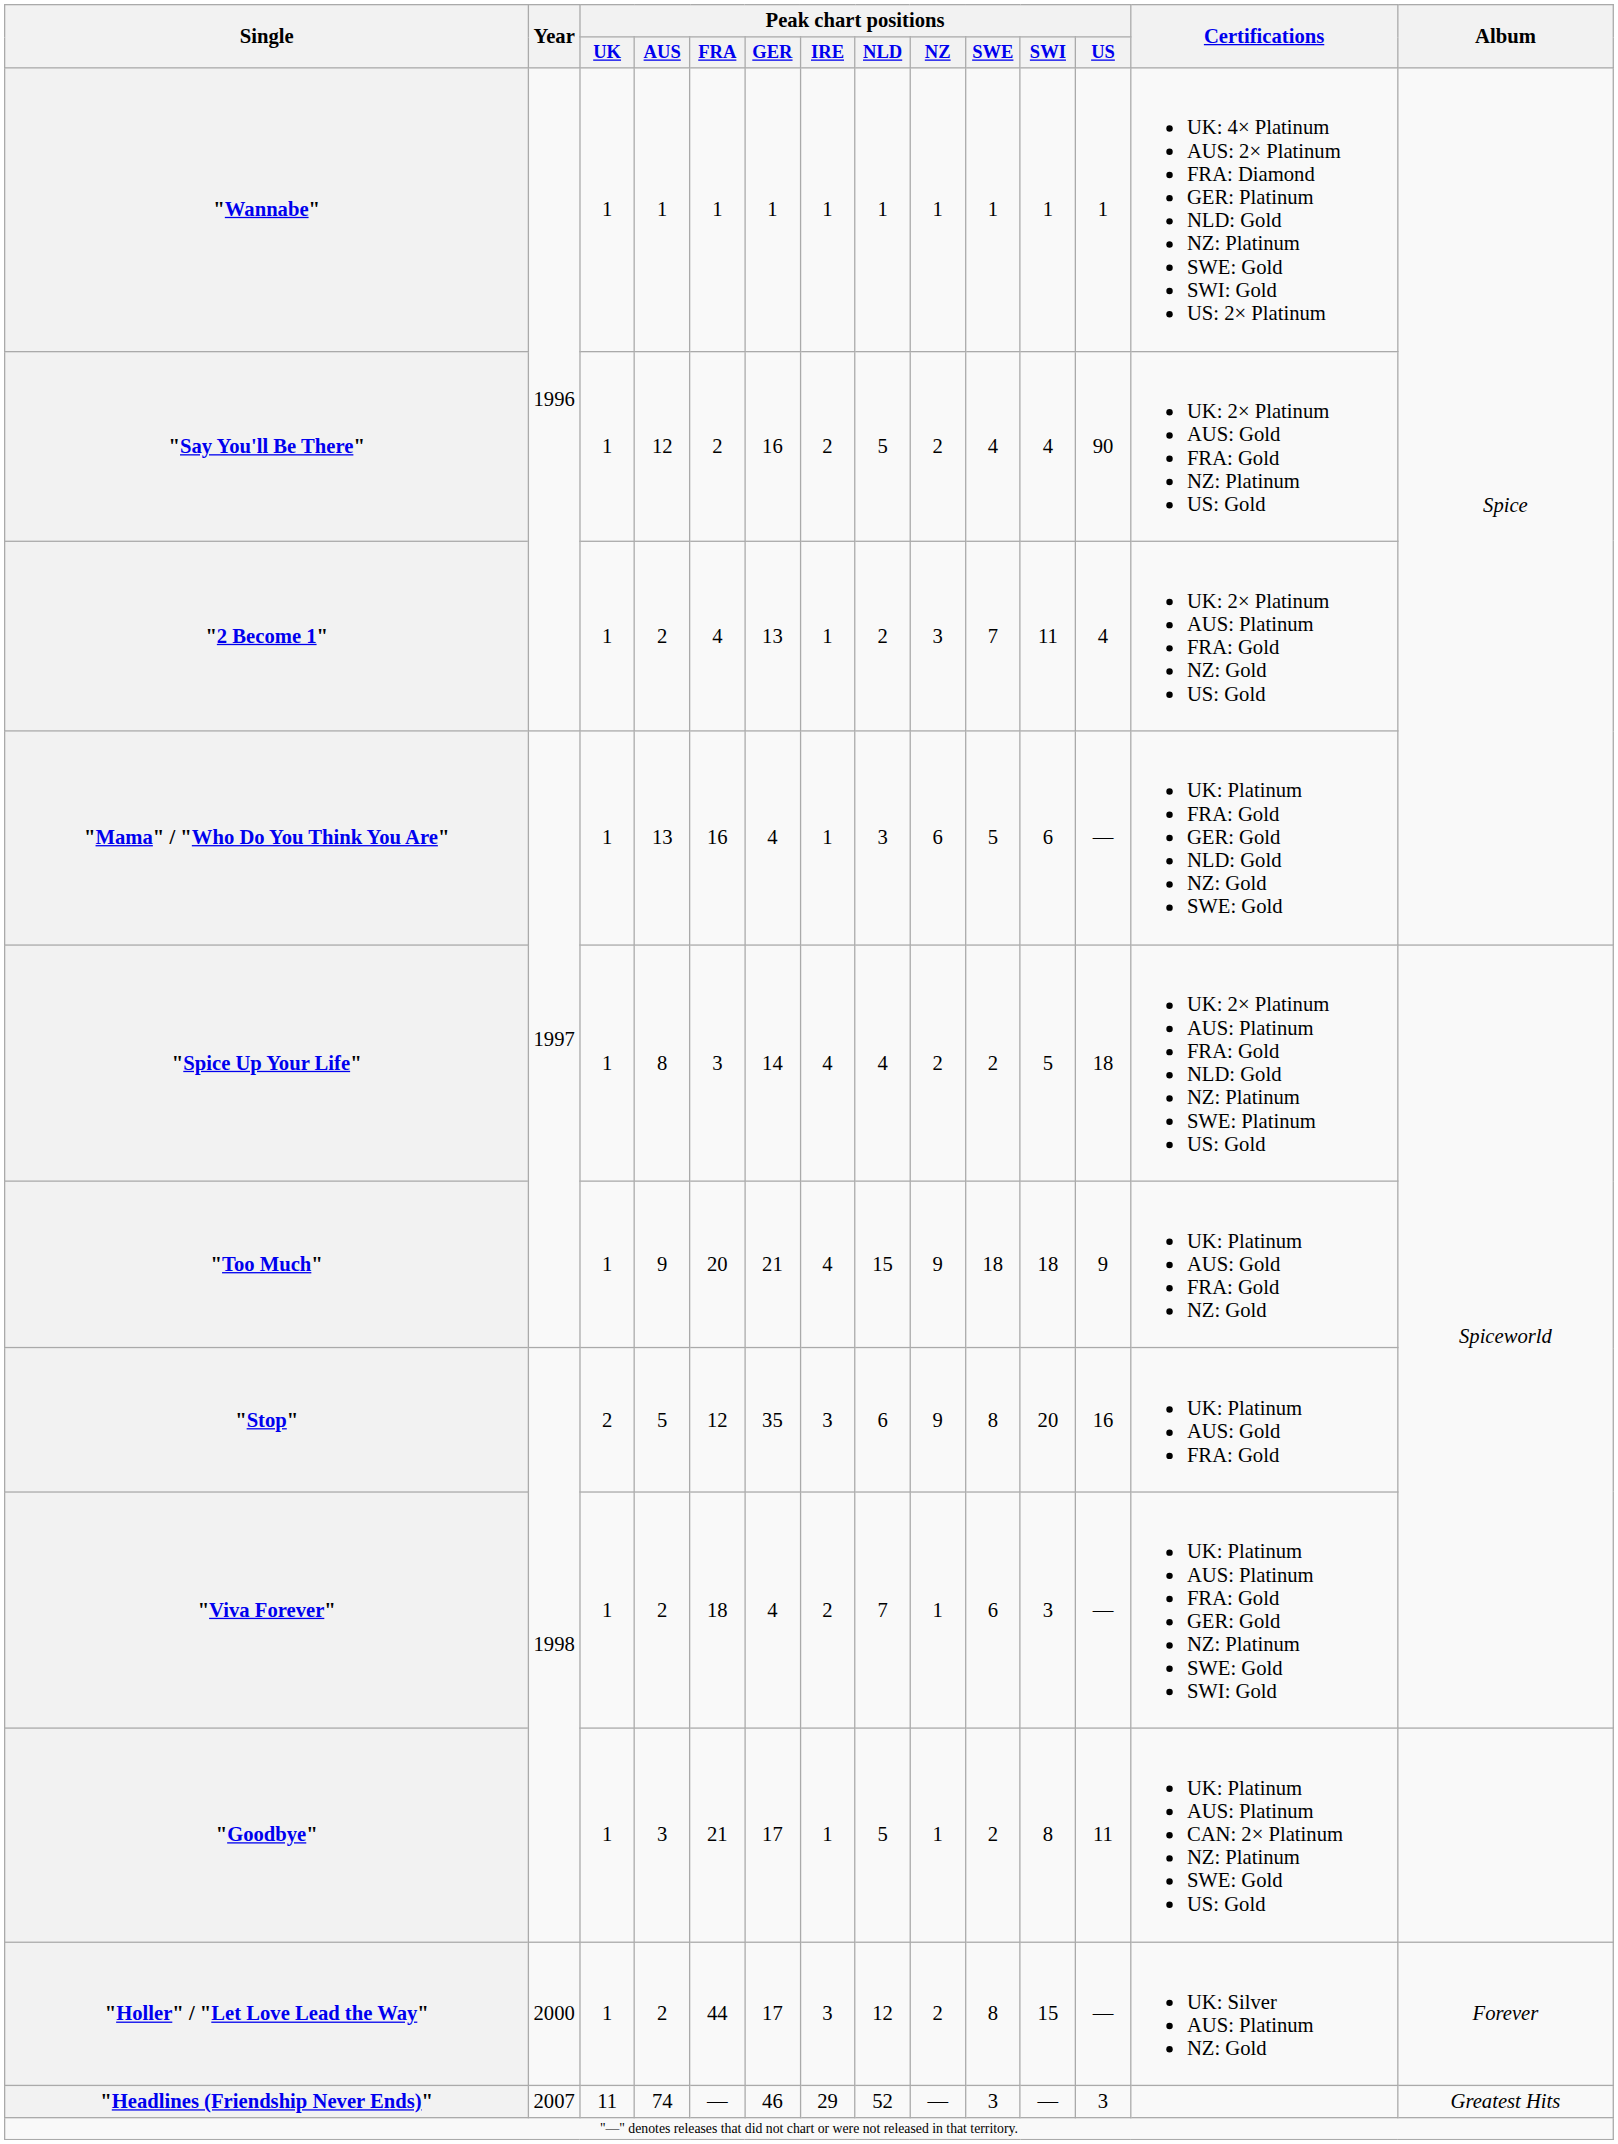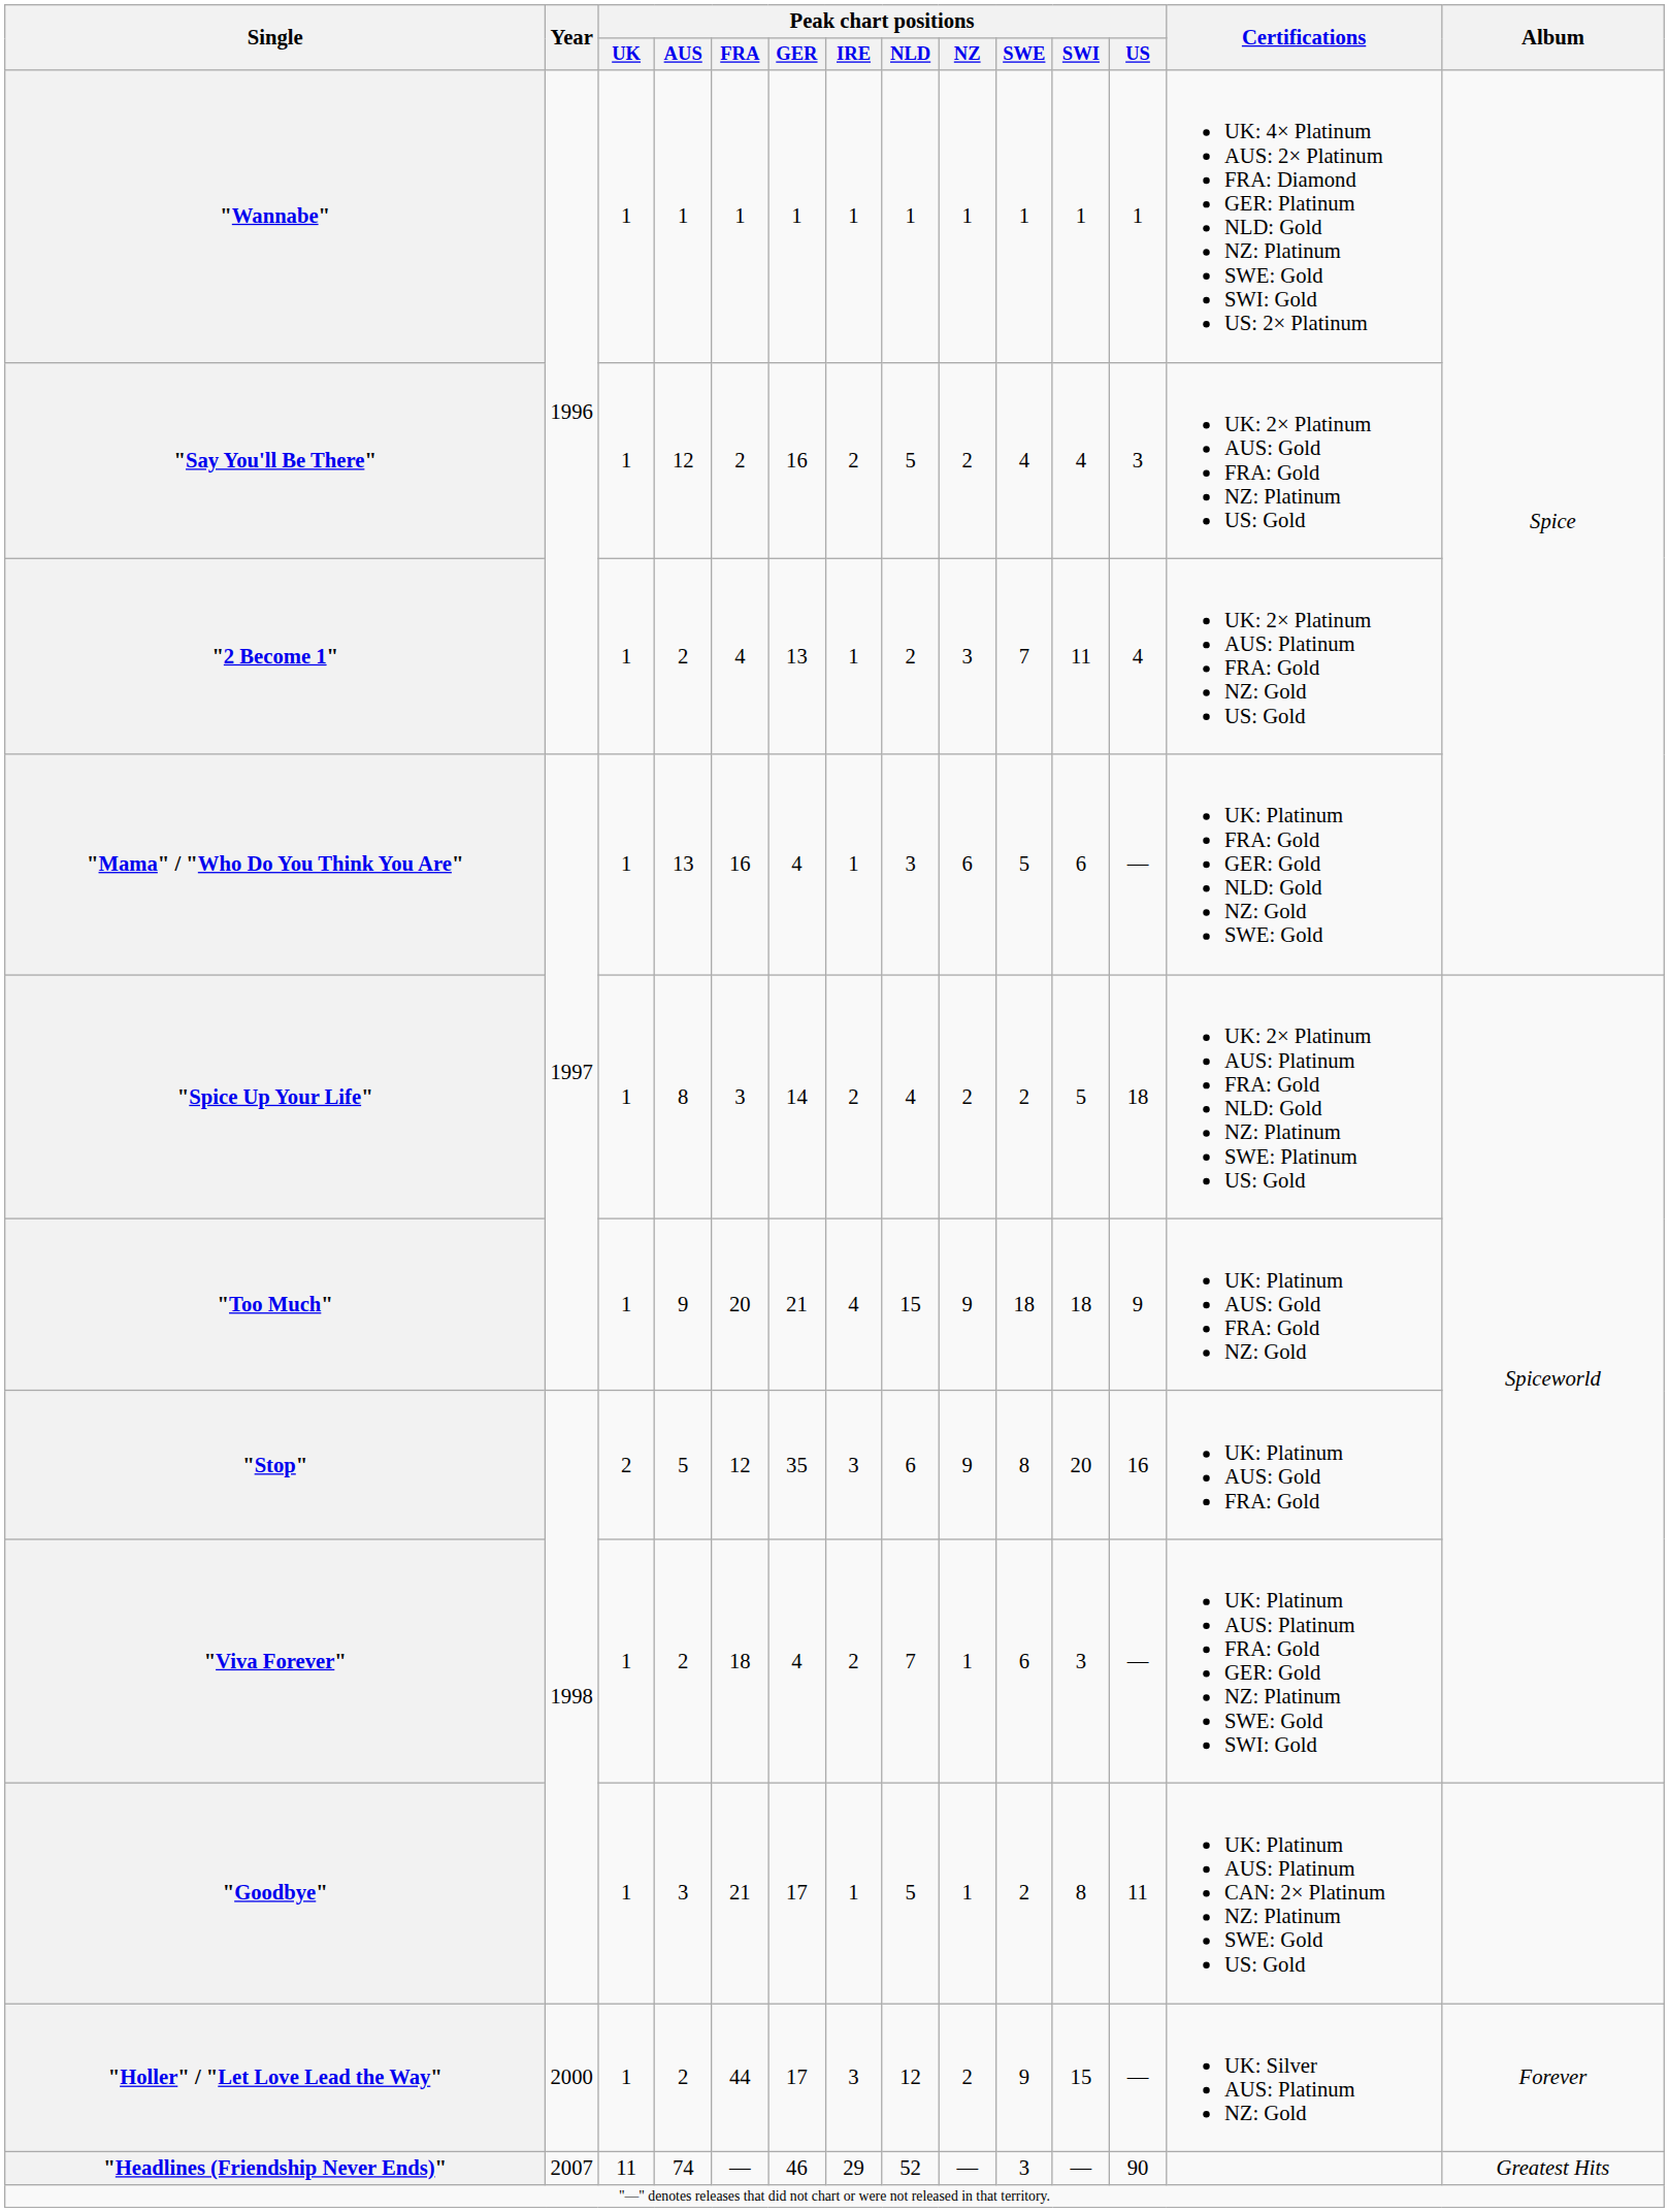"Say You'll Be There" | Peak chart positions / US: 90 -> 3
"Spice Up Your Life" | Peak chart positions / IRE: 4 -> 2
"Holler" / "Let Love Lead the Way" | Peak chart positions / SWE: 8 -> 9
"Headlines (Friendship Never Ends)" | Peak chart positions / US: 3 -> 90
